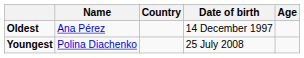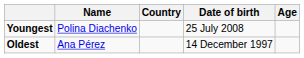rows swapped: Youngest <-> Oldest
